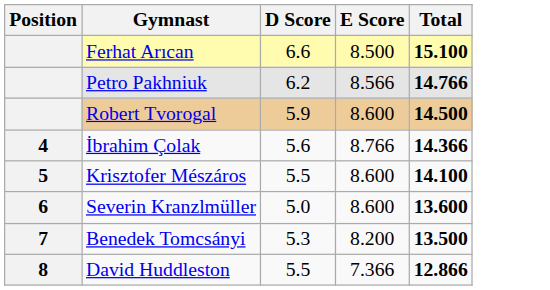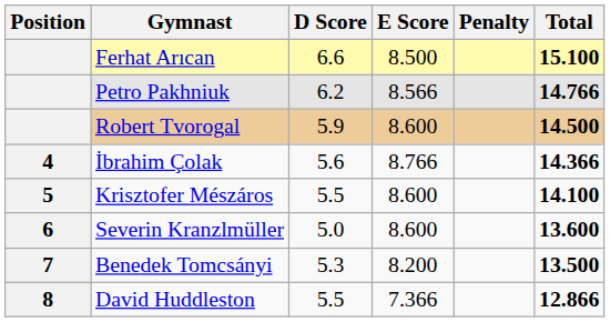+ column: Penalty
